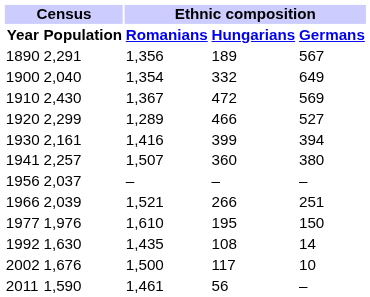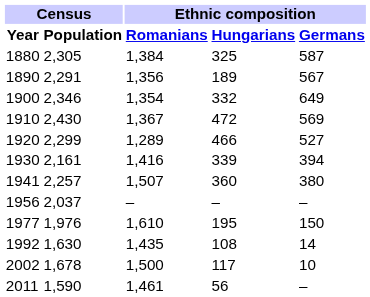+ row: 1880 | 2,305 | 1,384 | 325 | 587
1900 | Census / Population: 2,040 -> 2,346
1930 | Ethnic composition / Hungarians: 399 -> 339
- row: 1966 | 2,039 | 1,521 | 266 | 251
2002 | Census / Population: 1,676 -> 1,678
